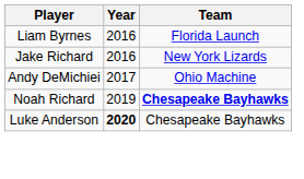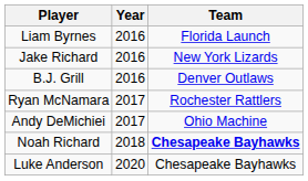+ row: B.J. Grill | 2016 | Denver Outlaws
+ row: Ryan McNamara | 2017 | Rochester Rattlers
Noah Richard | Year: 2019 -> 2018
Luke Anderson | Year: bold -> normal
